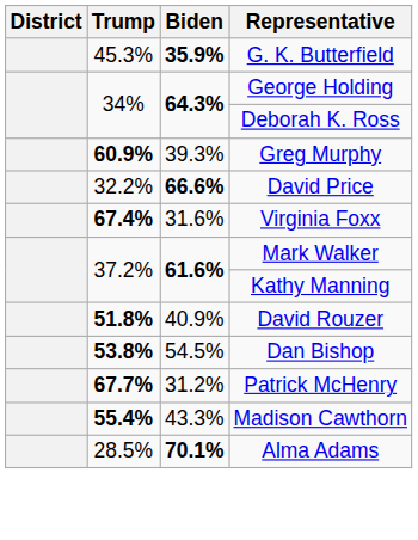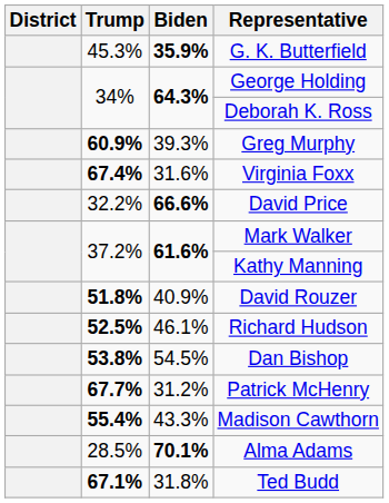rows swapped: David Price <-> Virginia Foxx
+ row: 52.5% | 46.1% | Richard Hudson
+ row: 67.1% | 31.8% | Ted Budd
